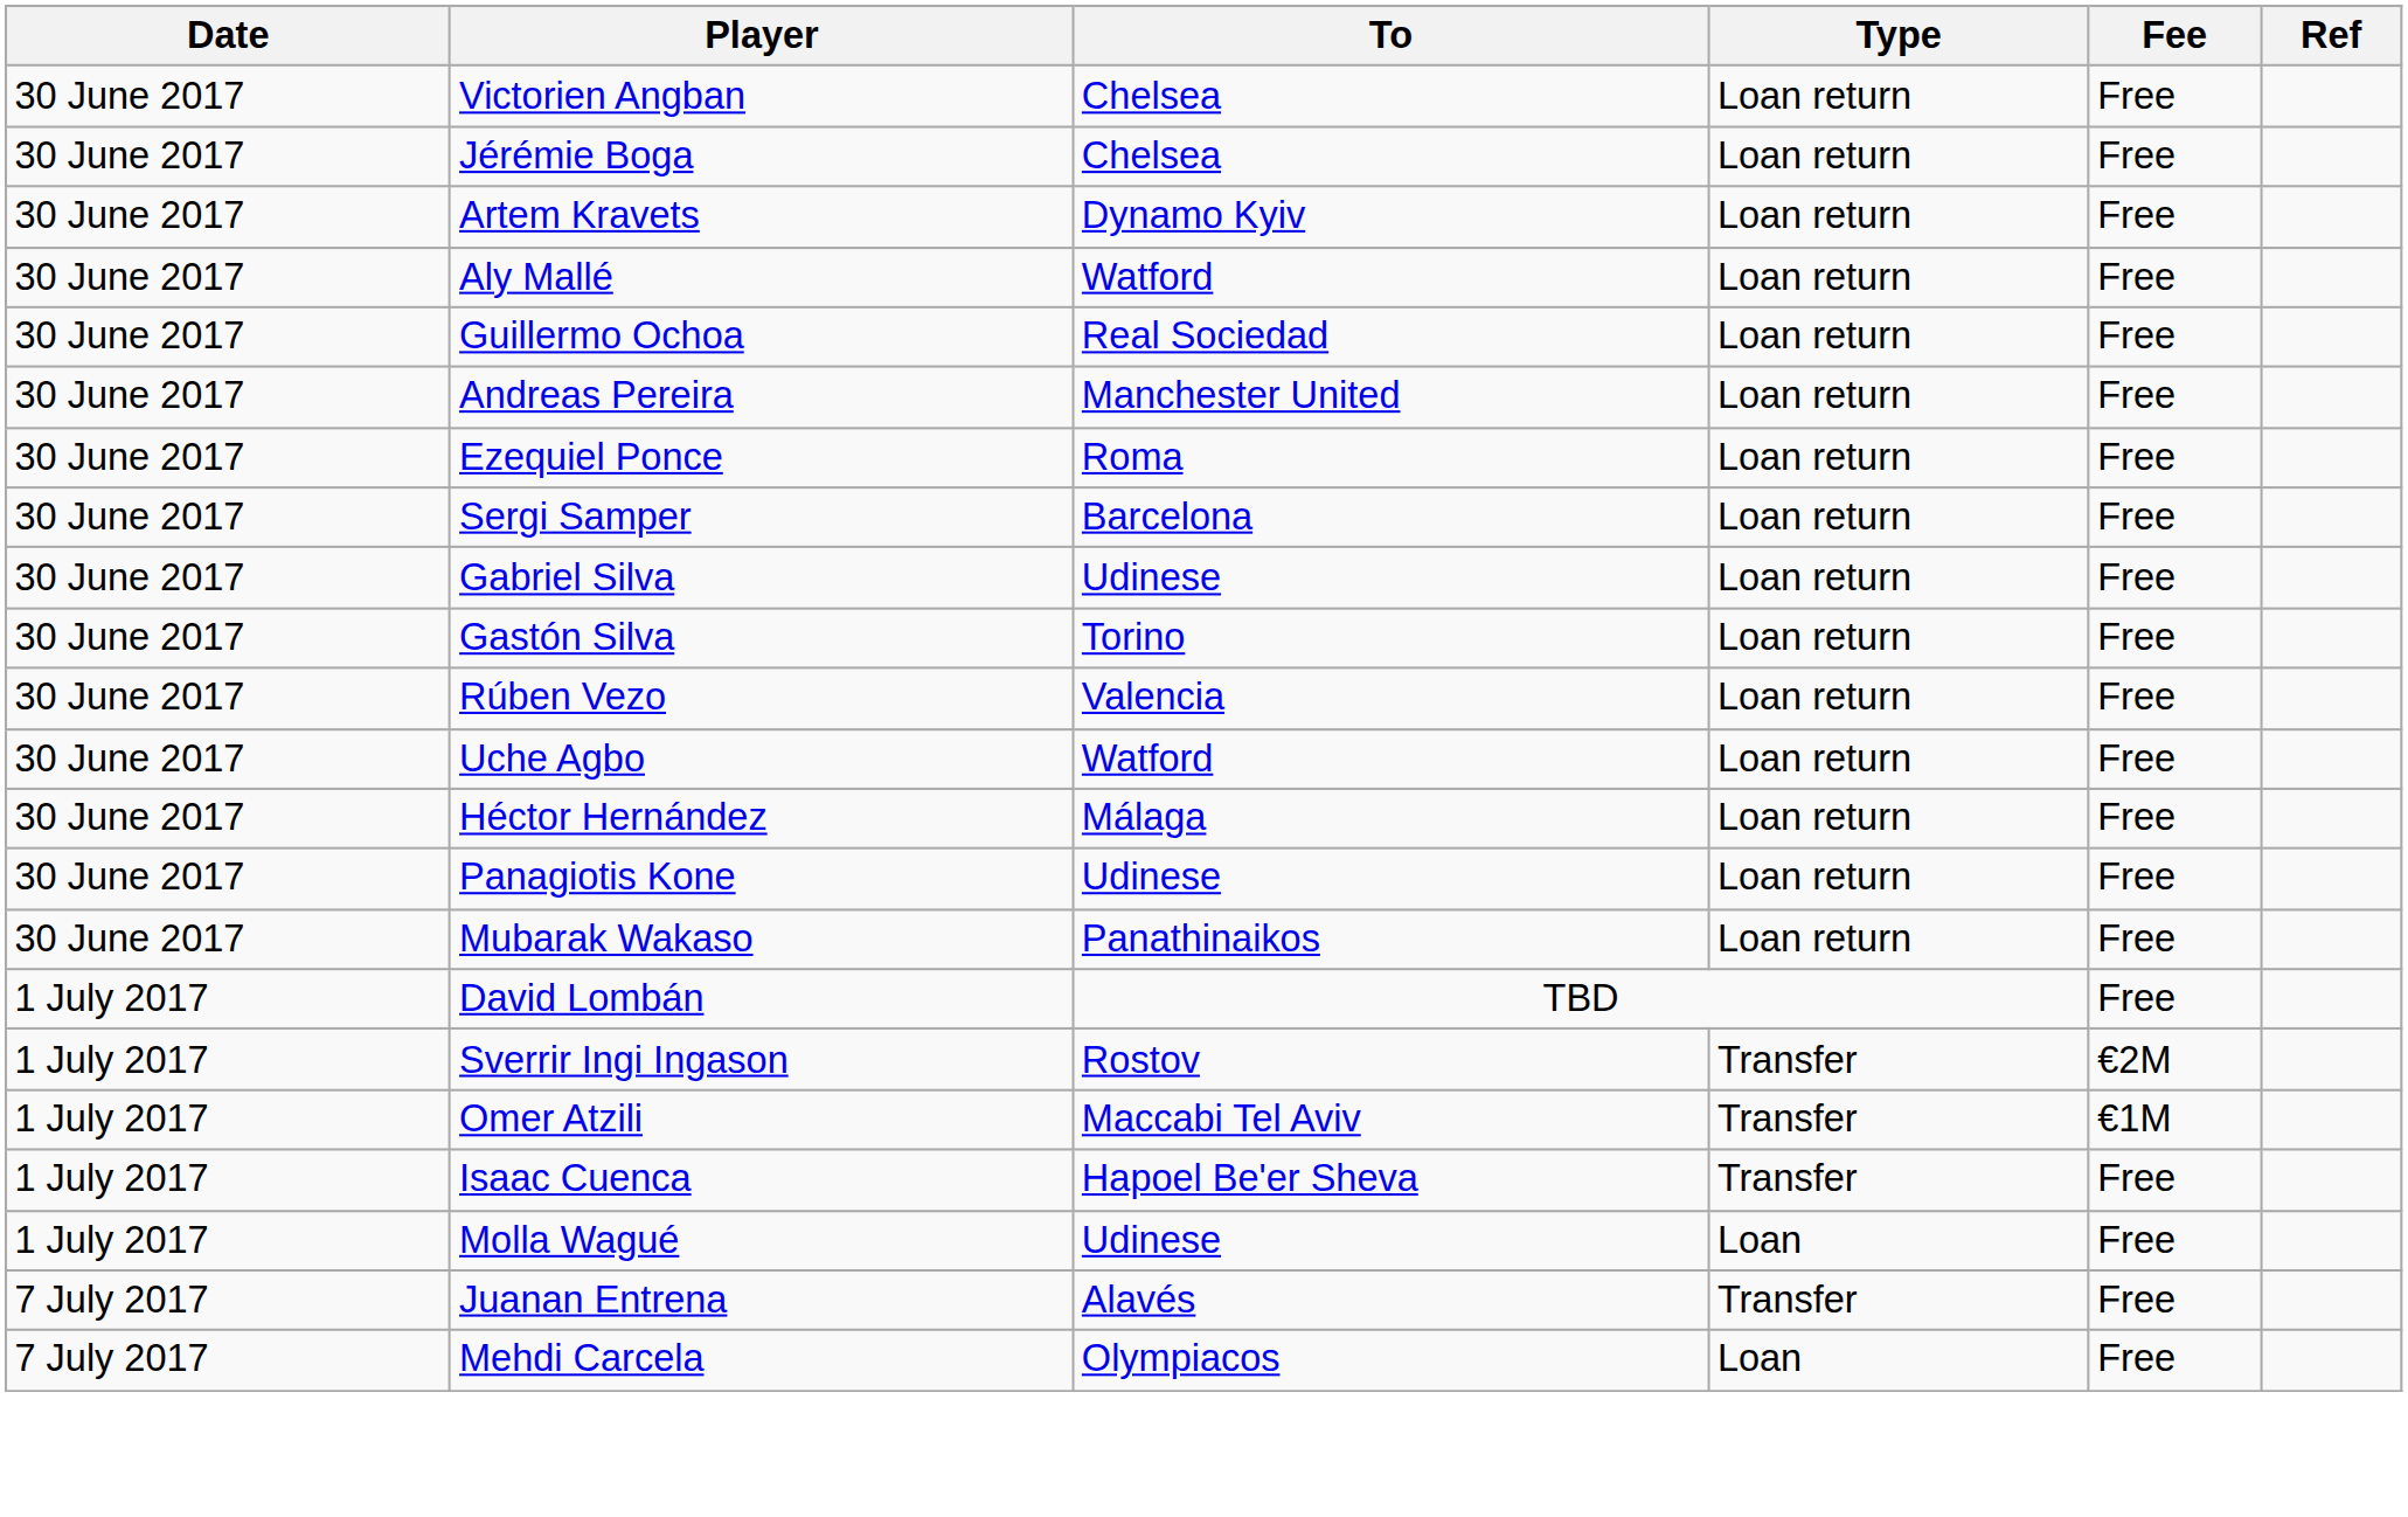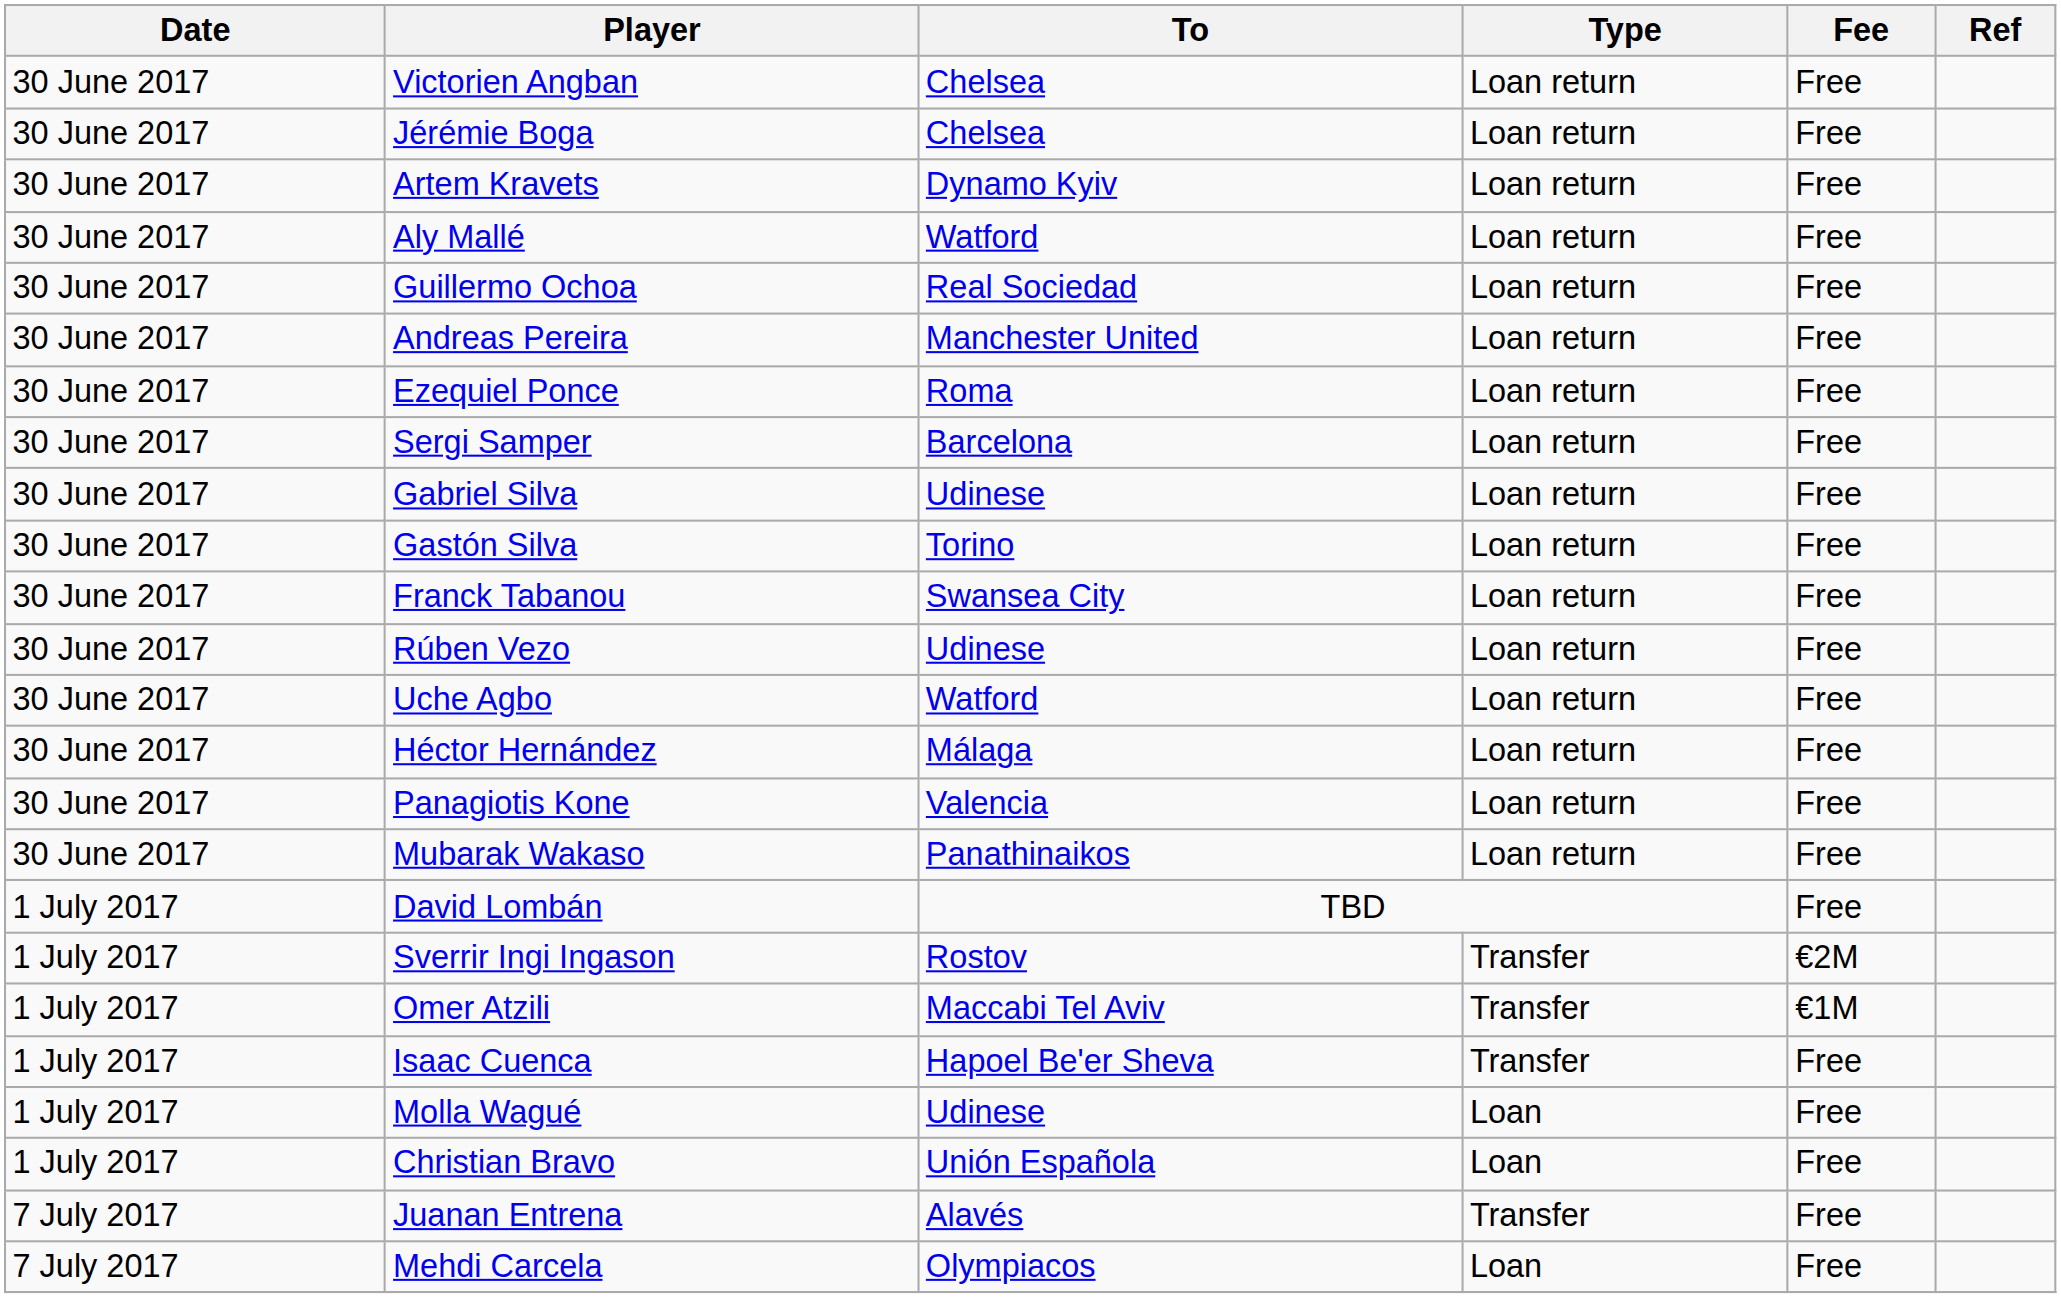+ row: 30 June 2017 | Franck Tabanou | Swansea City | Loan return | Free
Rúben Vezo | To: Valencia -> Udinese
Panagiotis Kone | To: Udinese -> Valencia
+ row: 1 July 2017 | Christian Bravo | Unión Española | Loan | Free
